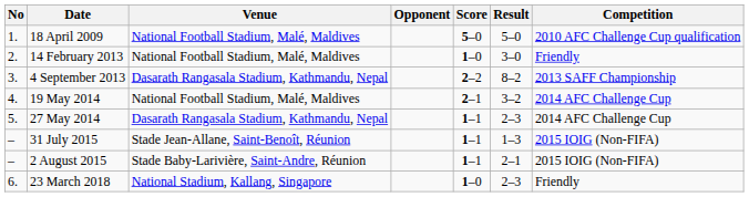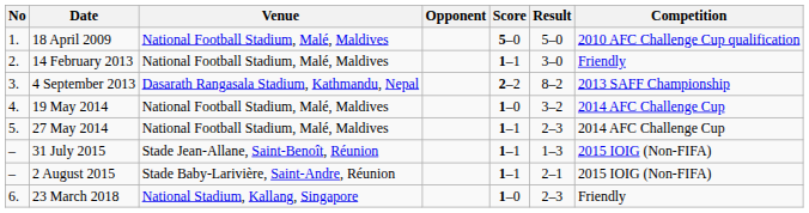14 February 2013 | Score: 1–0 -> 1–1
19 May 2014 | Score: 2–1 -> 1–0
27 May 2014 | Venue: Dasarath Rangasala Stadium, Kathmandu, Nepal -> National Football Stadium, Malé, Maldives
